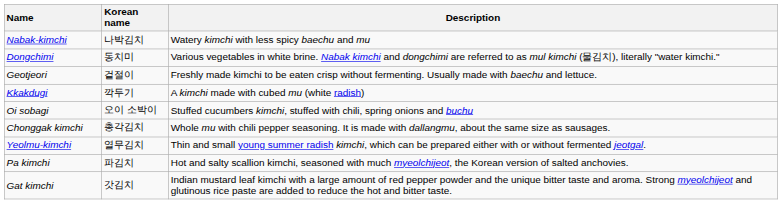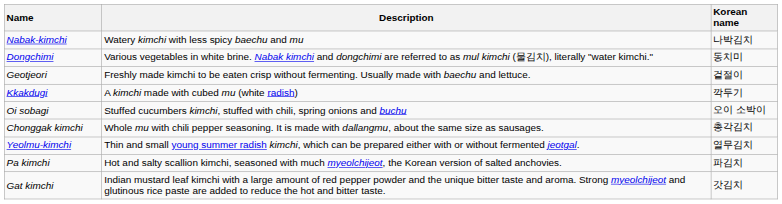columns swapped: Korean name <-> Description
